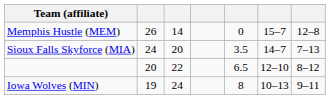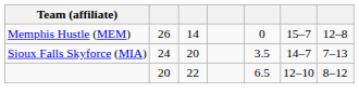- row: Iowa Wolves (MIN) | 19 | 24 | 8 | 10–13 | 9–11
